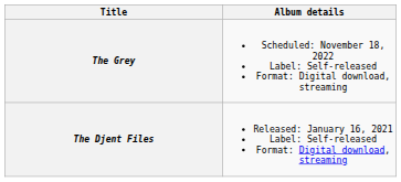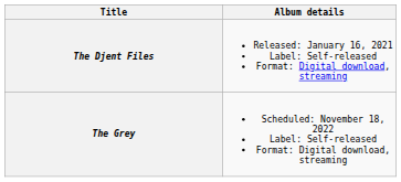rows swapped: The Djent Files <-> The Grey
